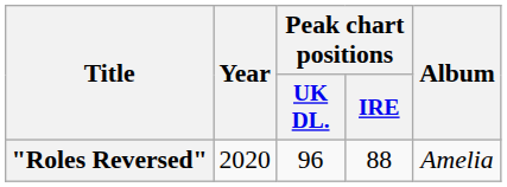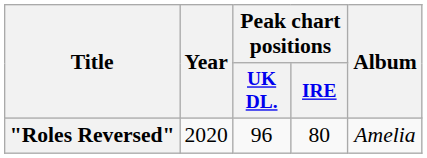"Roles Reversed" | Peak chart positions / IRE: 88 -> 80
